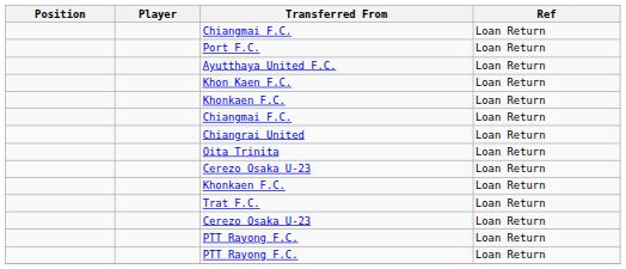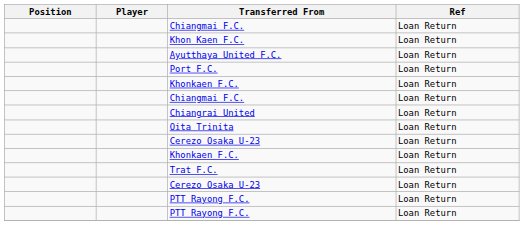rows swapped: Khon Kaen F.C. <-> Port F.C.
